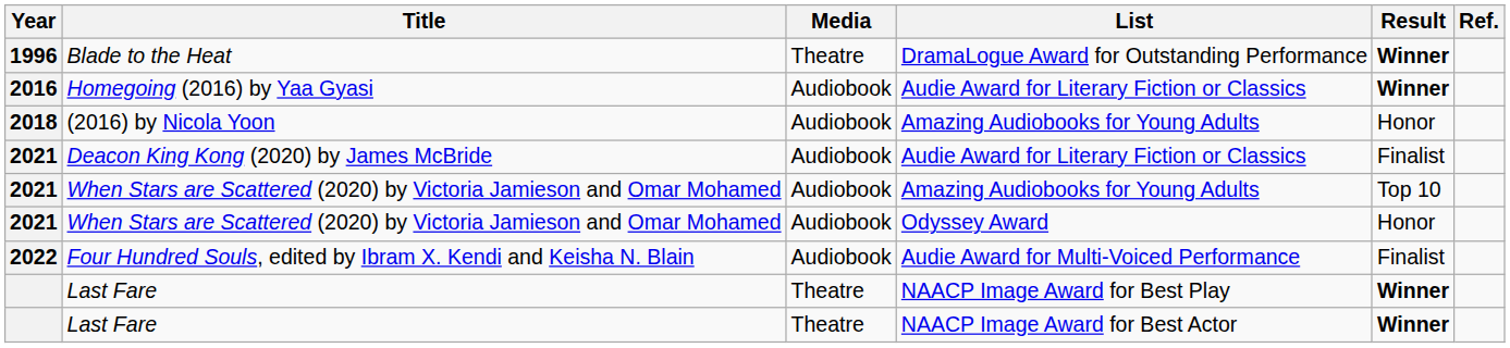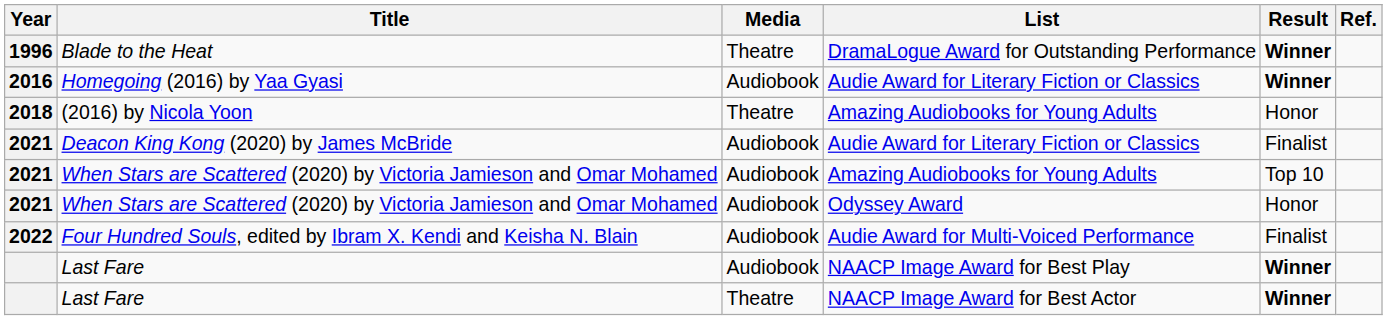(2016) by Nicola Yoon | Media: Audiobook -> Theatre
Last Fare / NAACP Image Award for Best Play | Media: Theatre -> Audiobook
